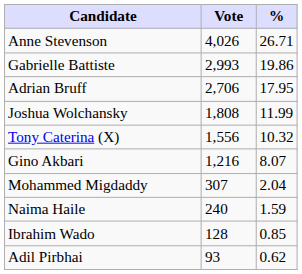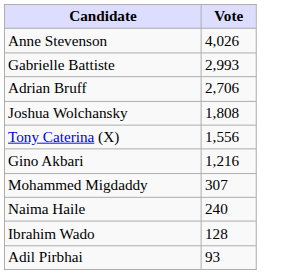- column: % | 26.71 | 19.86 | 17.95 | 11.99 | 10.32 | 8.07 | 2.04 | 1.59 | 0.85 | 0.62
